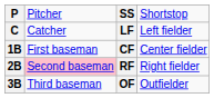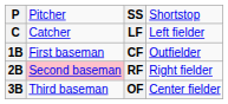CF | column 4: Center fielder -> Outfielder
OF | column 4: Outfielder -> Center fielder
